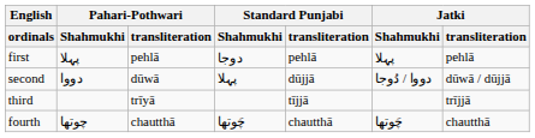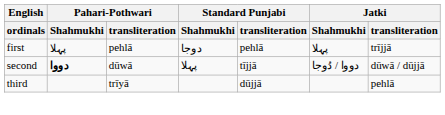first | Jatki / transliteration: pehlā -> trījjā
second | Pahari-Pothwari / Shahmukhi: normal -> bold
second | Standard Punjabi / transliteration: dūjjā -> tījjā
third | Standard Punjabi / transliteration: tījjā -> dūjjā
third | Jatki / transliteration: trījjā -> pehlā
- row: fourth | چوتھا | chautthā | چَوتھا | chautthā | چَوتھا | chautthā
